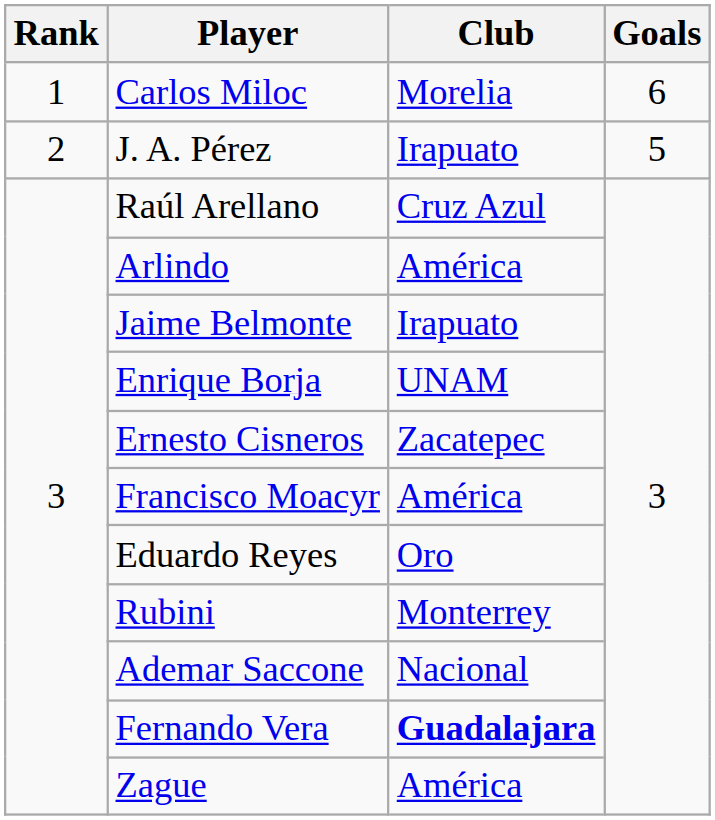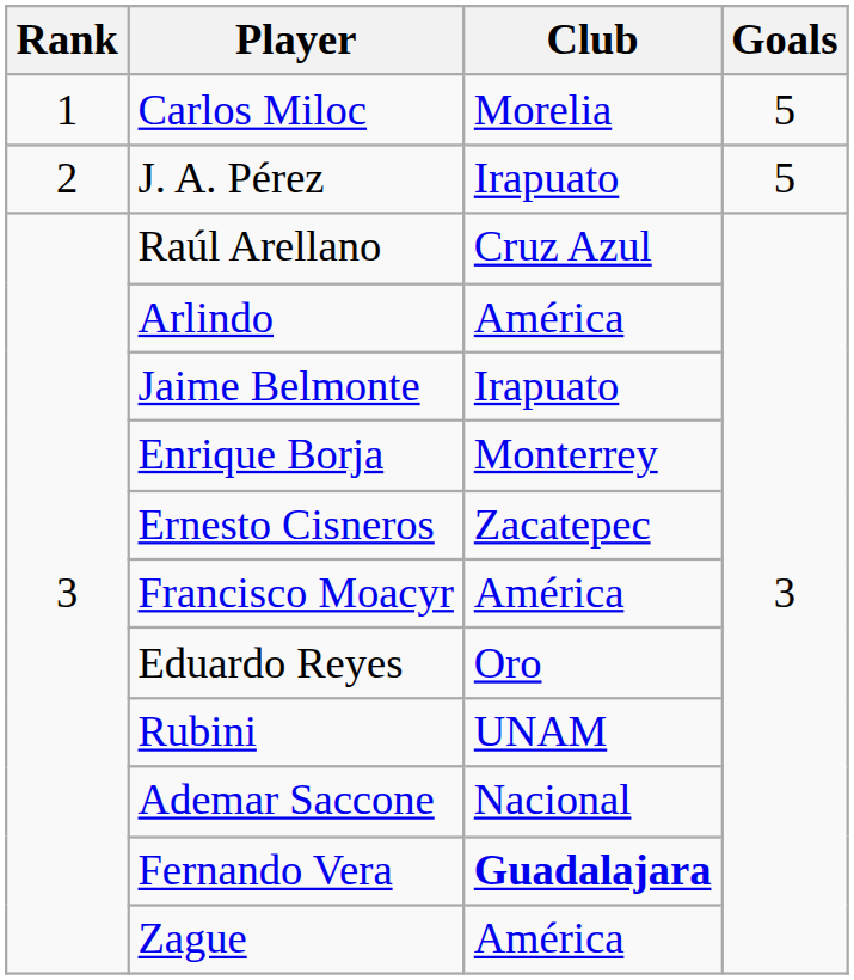Carlos Miloc | Goals: 6 -> 5
Enrique Borja | Club: UNAM -> Monterrey
Rubini | Club: Monterrey -> UNAM
